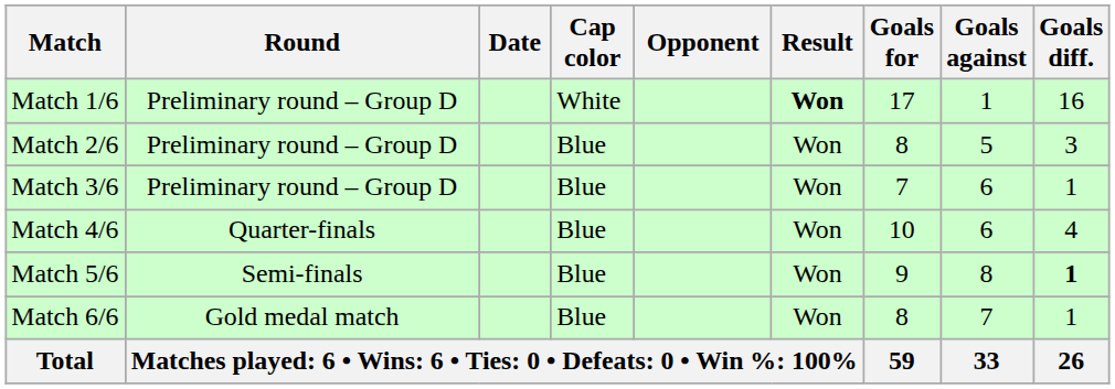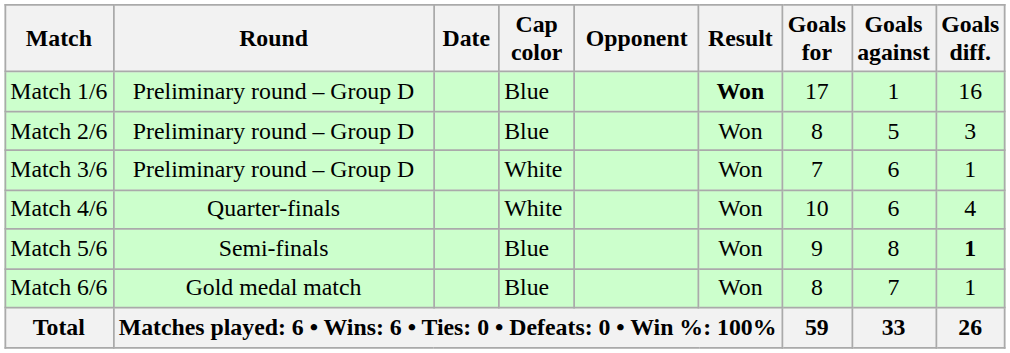Match 1/6 | Cap color: White -> Blue
Match 3/6 | Cap color: Blue -> White
Match 4/6 | Cap color: Blue -> White
